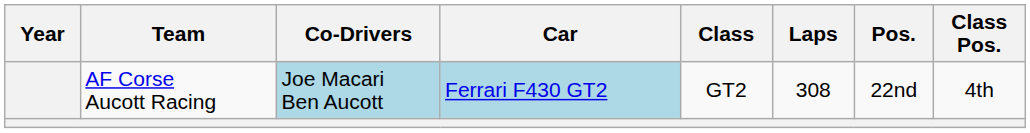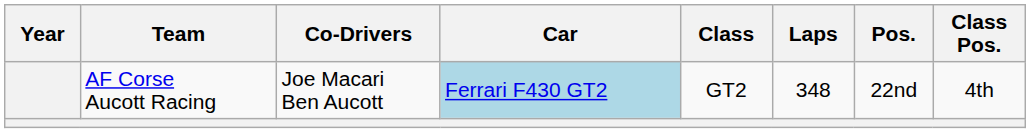AF Corse Aucott Racing | Co-Drivers: lightblue background -> no background
AF Corse Aucott Racing | Laps: 308 -> 348
